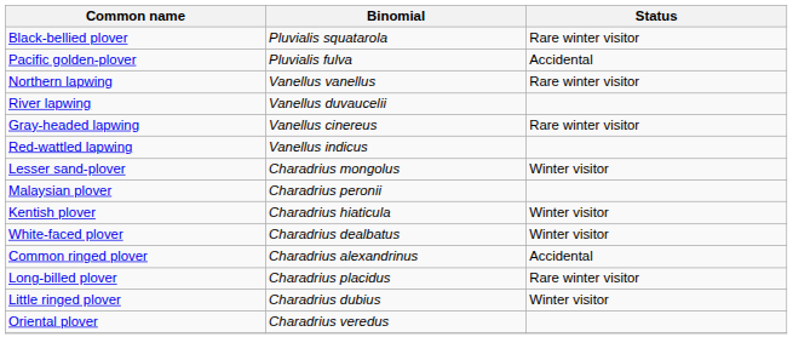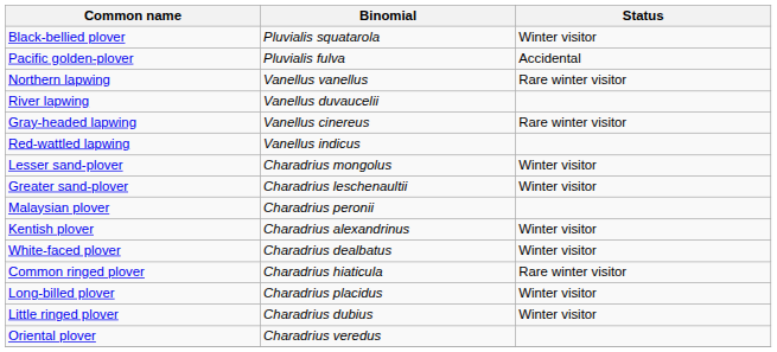Black-bellied plover | Status: Rare winter visitor -> Winter visitor
+ row: Greater sand-plover | Charadrius leschenaultii | Winter visitor
Kentish plover | Binomial: Charadrius hiaticula -> Charadrius alexandrinus
Common ringed plover | Binomial: Charadrius alexandrinus -> Charadrius hiaticula
Common ringed plover | Status: Accidental -> Rare winter visitor
Long-billed plover | Status: Rare winter visitor -> Winter visitor
